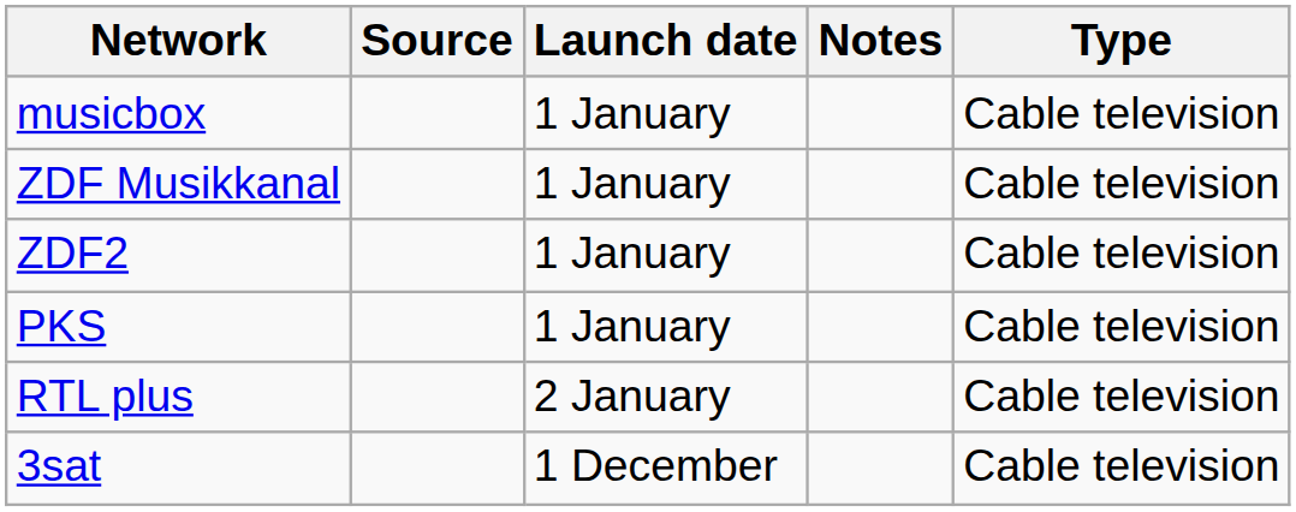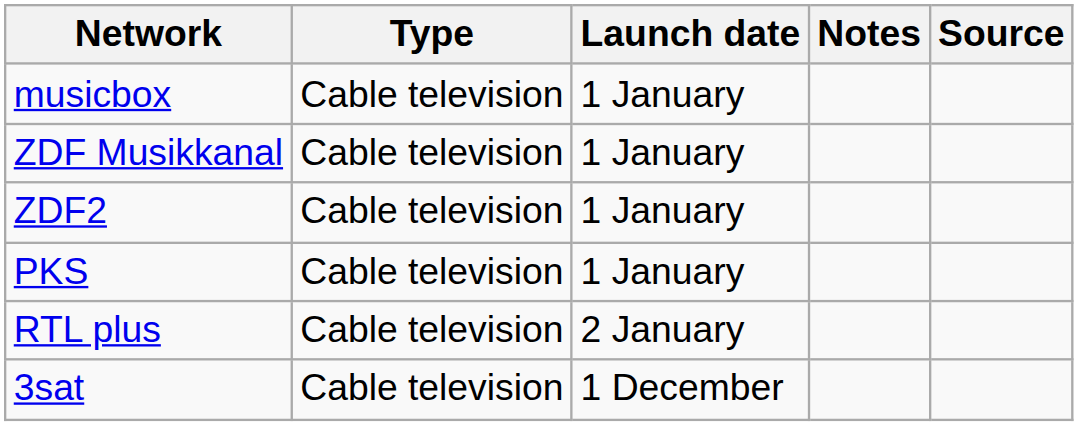columns swapped: Type <-> Source
